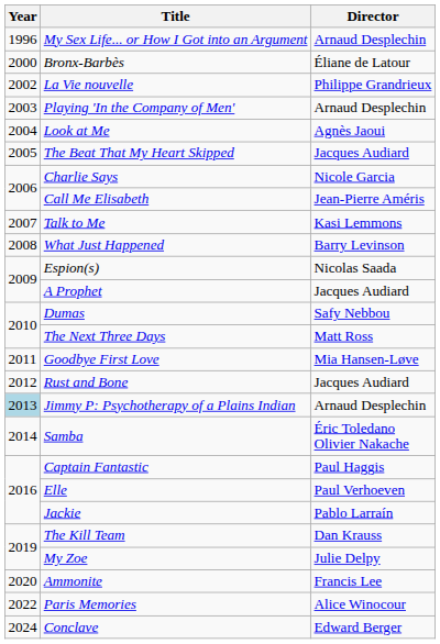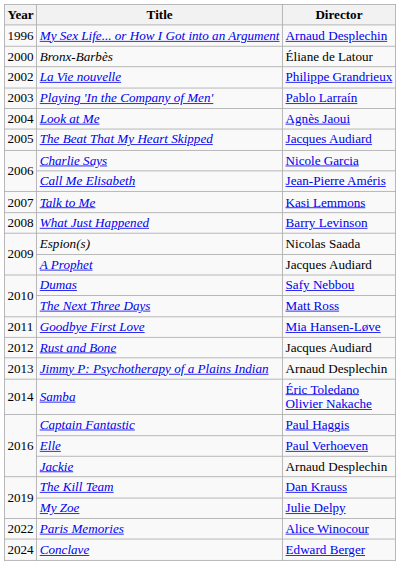Playing 'In the Company of Men' | Director: Arnaud Desplechin -> Pablo Larraín
Jimmy P: Psychotherapy of a Plains Indian | Year: lightblue background -> no background
Jackie | Director: Pablo Larraín -> Arnaud Desplechin
- row: 2020 | Ammonite | Francis Lee
